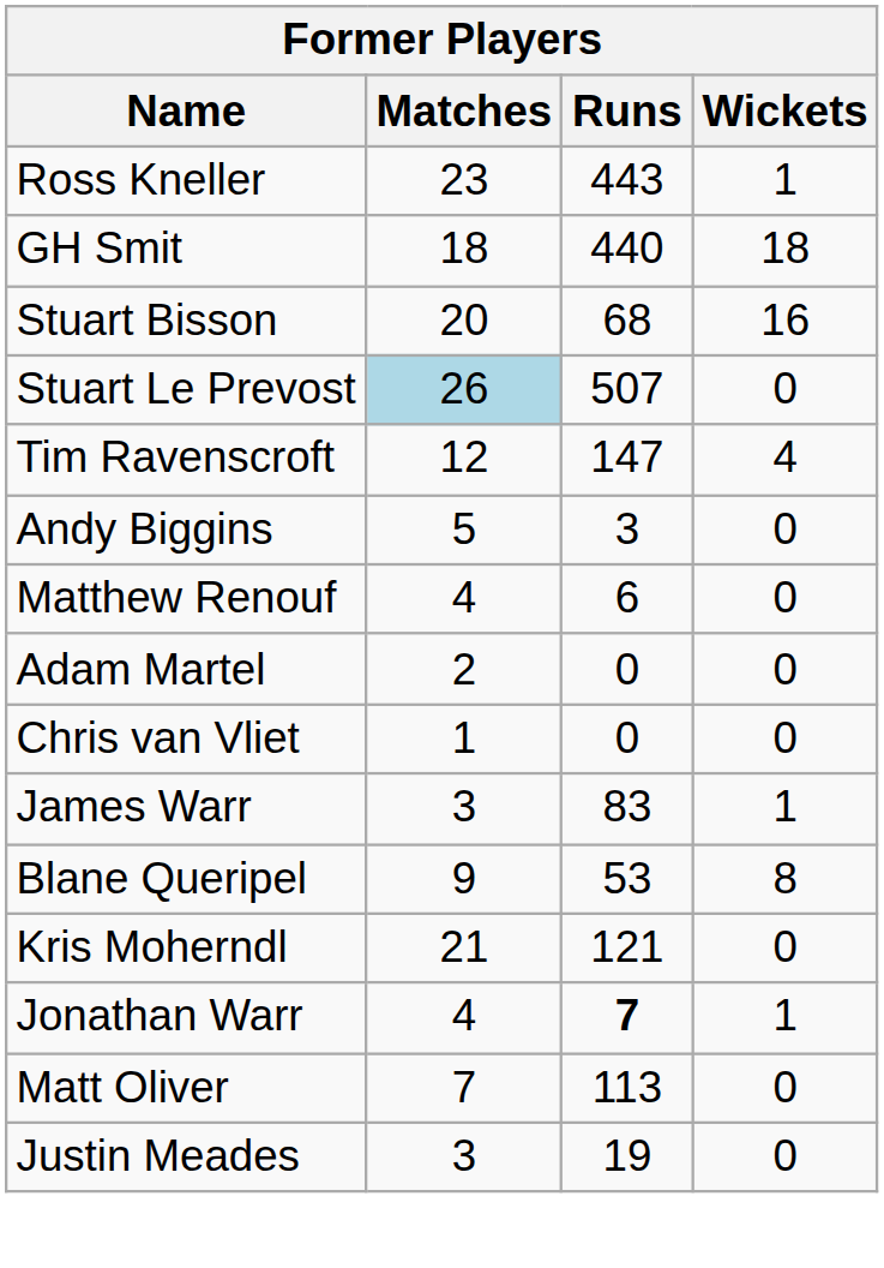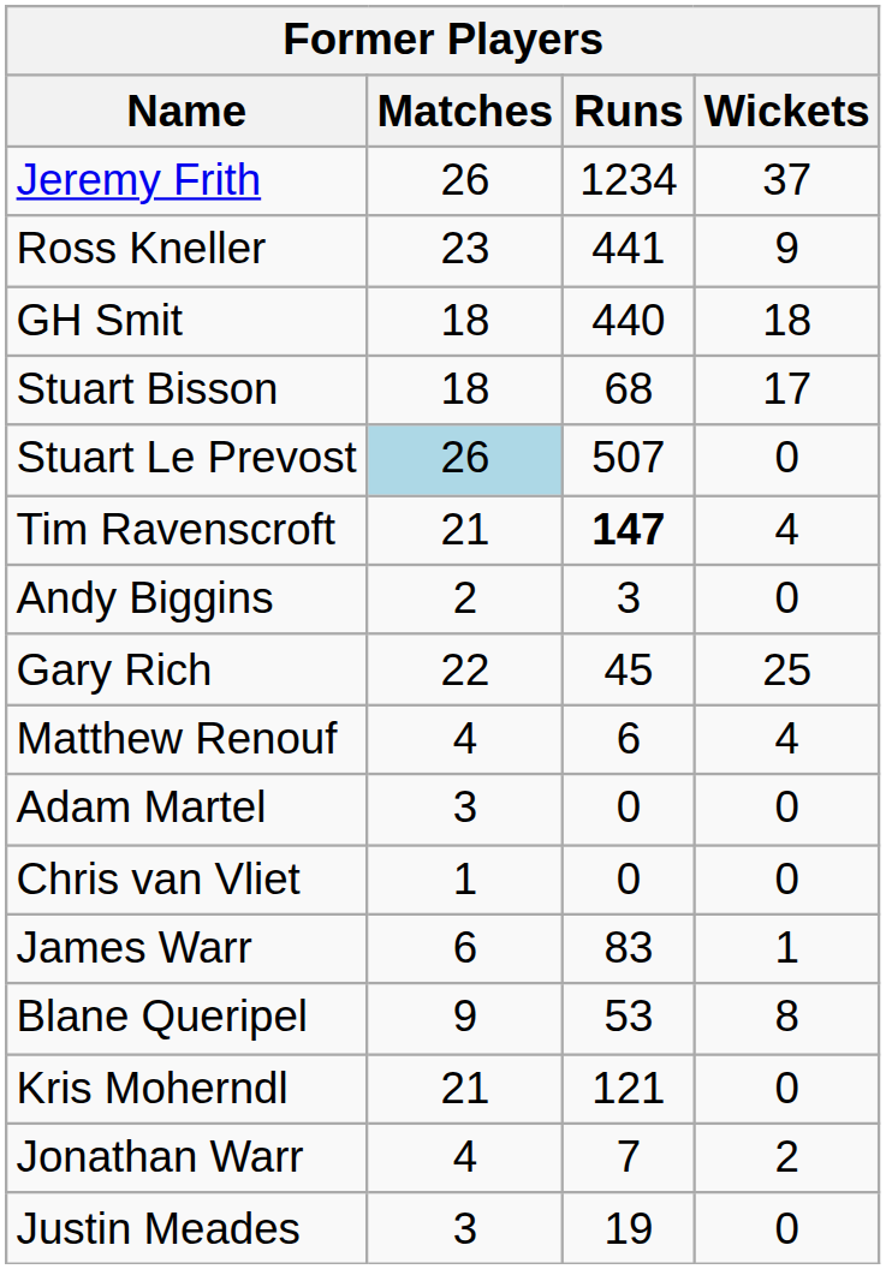+ row: Jeremy Frith | 26 | 1234 | 37
Ross Kneller | Runs: 443 -> 441
Ross Kneller | Wickets: 1 -> 9
Stuart Bisson | Matches: 20 -> 18
Stuart Bisson | Wickets: 16 -> 17
Tim Ravenscroft | Matches: 12 -> 21
Tim Ravenscroft | Runs: normal -> bold
Andy Biggins | Matches: 5 -> 2
+ row: Gary Rich | 22 | 45 | 25
Matthew Renouf | Wickets: 0 -> 4
Adam Martel | Matches: 2 -> 3
James Warr | Matches: 3 -> 6
Jonathan Warr | Runs: bold -> normal
Jonathan Warr | Wickets: 1 -> 2
- row: Matt Oliver | 7 | 113 | 0
